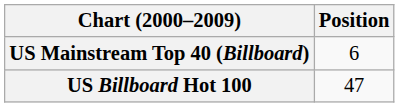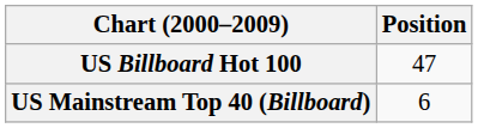rows swapped: US Billboard Hot 100 <-> US Mainstream Top 40 (Billboard)
